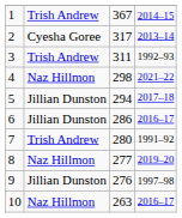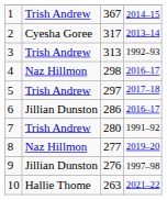3 | column 3: 311 -> 313
4 | column 4: 2021–22 -> 2016–17
5 | column 2: Jillian Dunston -> Trish Andrew
5 | column 3: 294 -> 297
10 | column 2: Naz Hillmon -> Hallie Thome
10 | column 4: 2016–17 -> 2021–22
